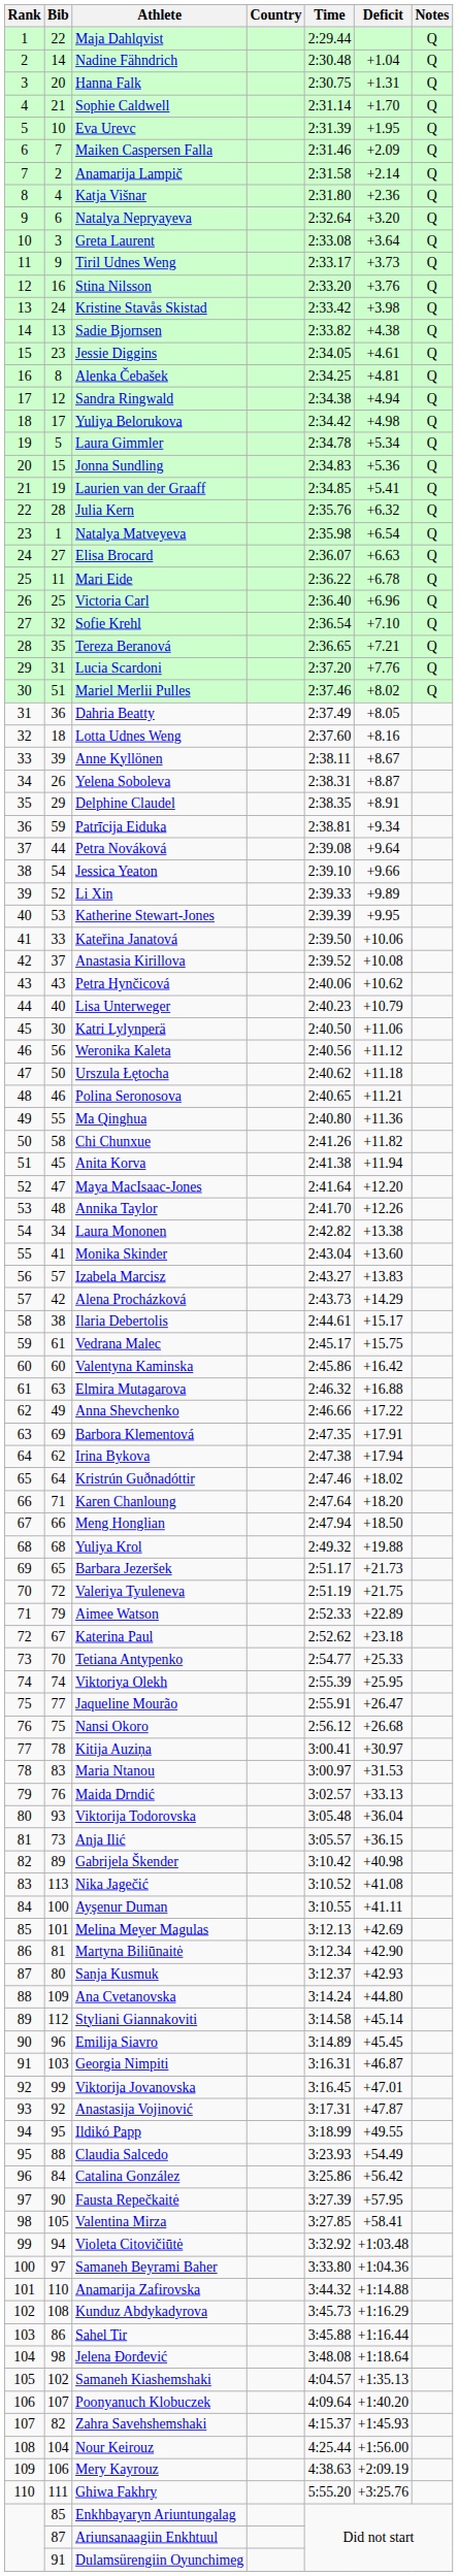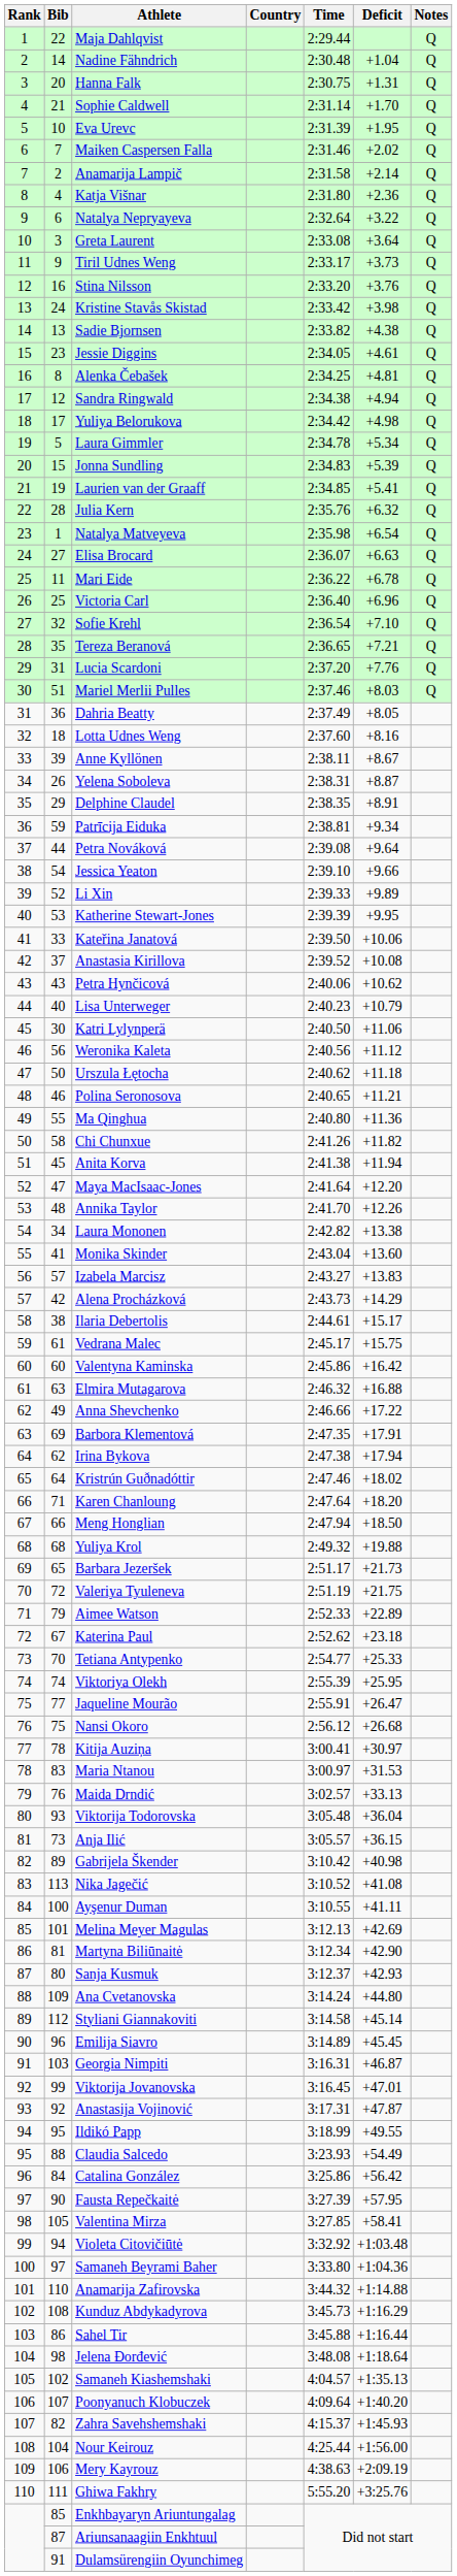Maiken Caspersen Falla | Deficit: +2.09 -> +2.02
Natalya Nepryayeva | Deficit: +3.20 -> +3.22
Jonna Sundling | Deficit: +5.36 -> +5.39
Mariel Merlii Pulles | Deficit: +8.02 -> +8.03
